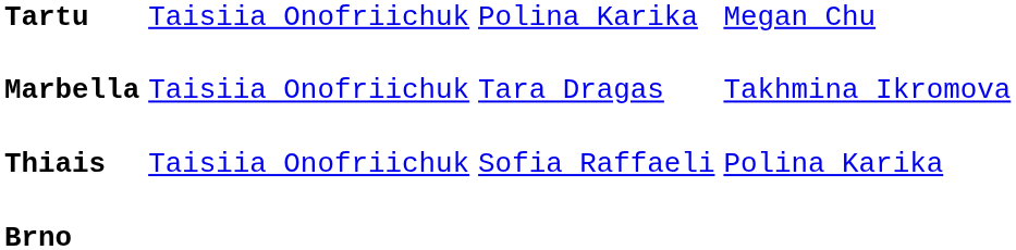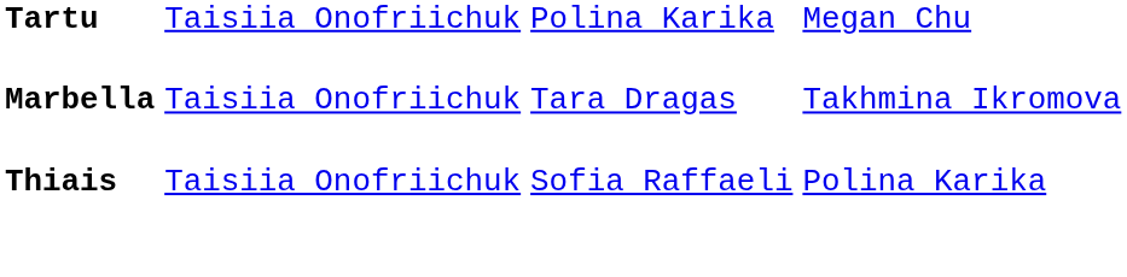- row: Brno
